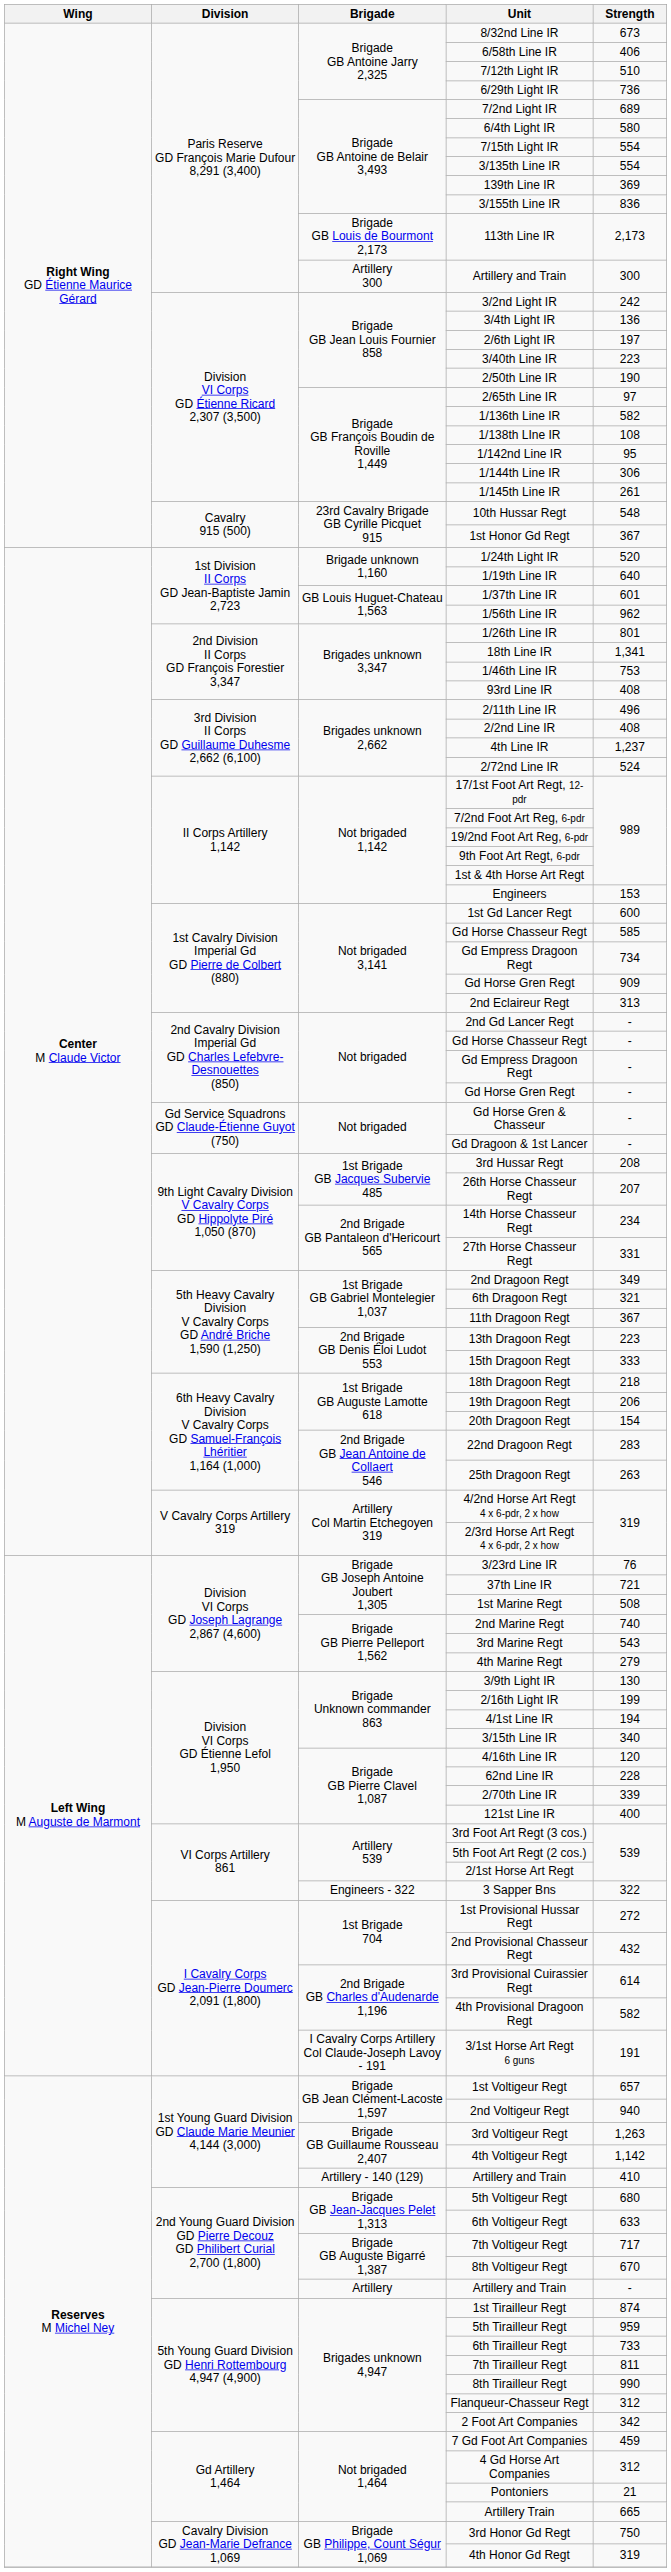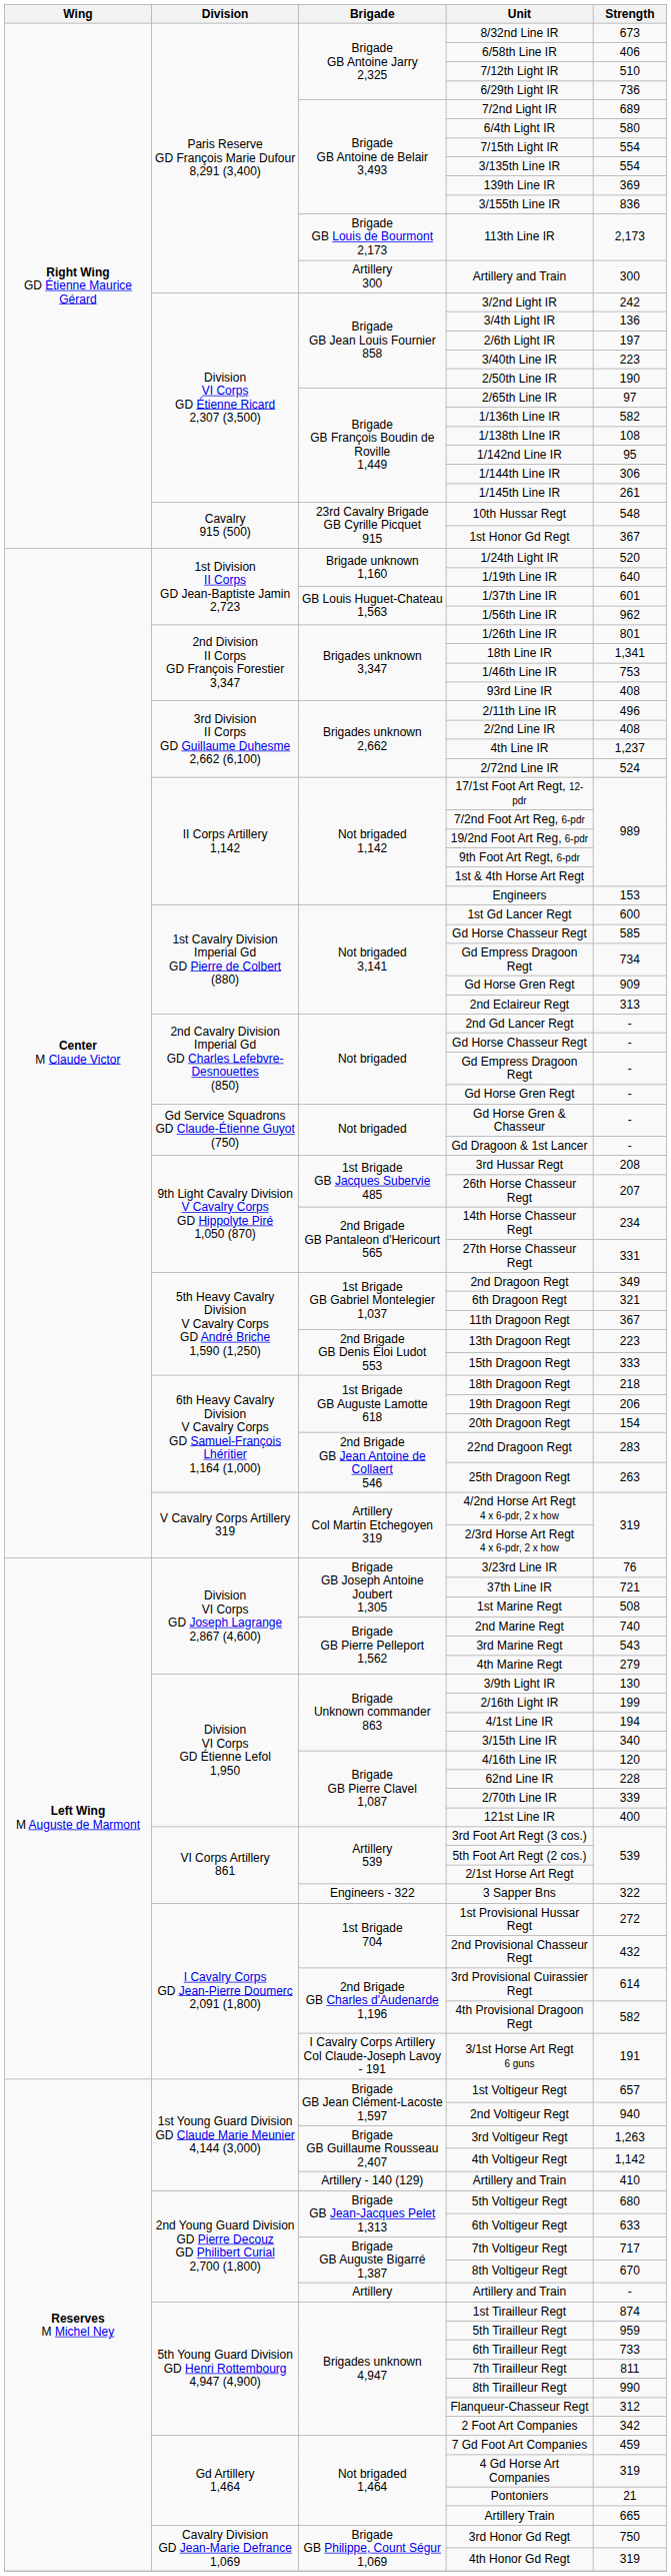4 Gd Horse Art Companies | Strength: 312 -> 319
